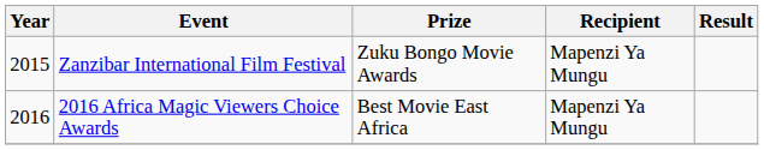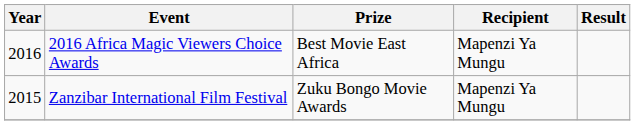rows swapped: Zanzibar International Film Festival <-> 2016 Africa Magic Viewers Choice Awards
